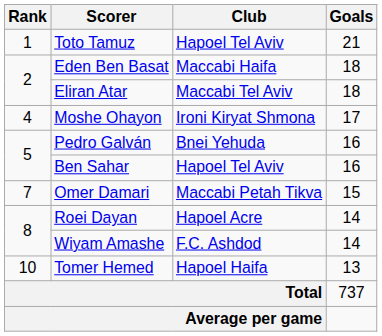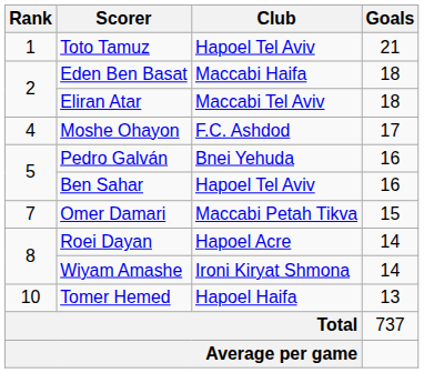Moshe Ohayon | Club: Ironi Kiryat Shmona -> F.C. Ashdod
Wiyam Amashe | Club: F.C. Ashdod -> Ironi Kiryat Shmona
